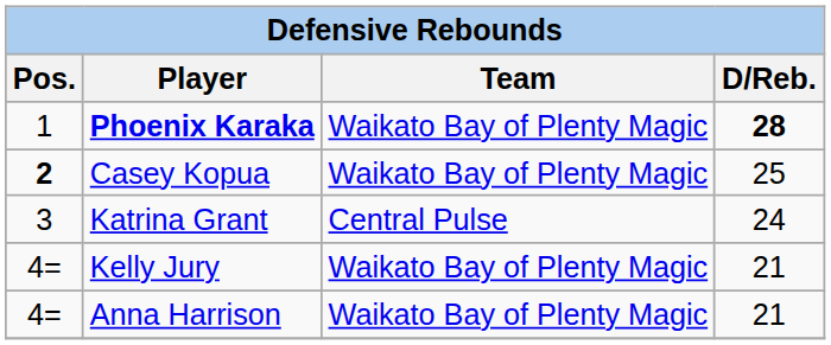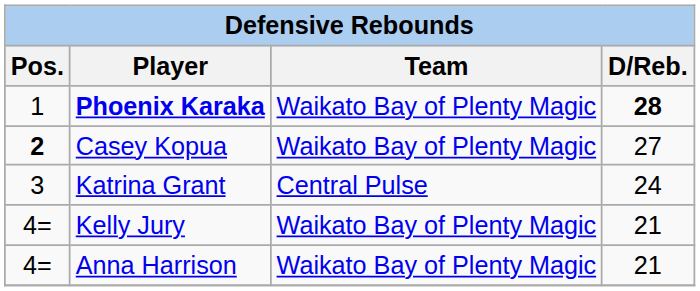Casey Kopua | D/Reb.: 25 -> 27
